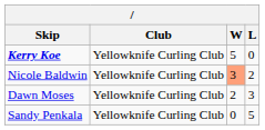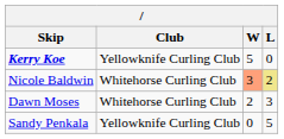Nicole Baldwin | Club: Yellowknife Curling Club -> Whitehorse Curling Club
Nicole Baldwin | L: no background -> khaki background
Dawn Moses | Club: Yellowknife Curling Club -> Whitehorse Curling Club
